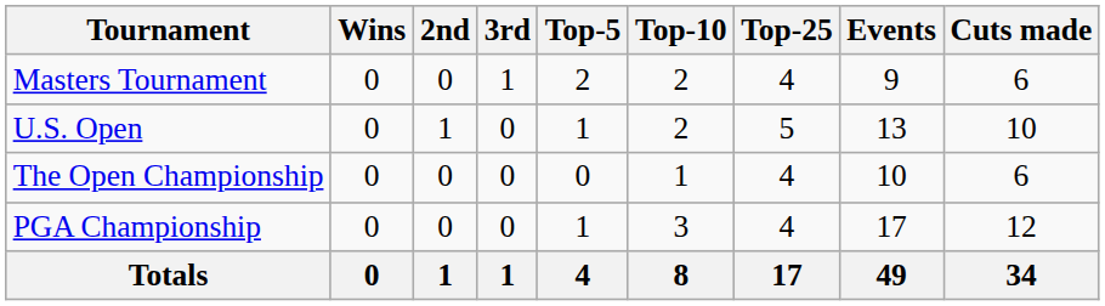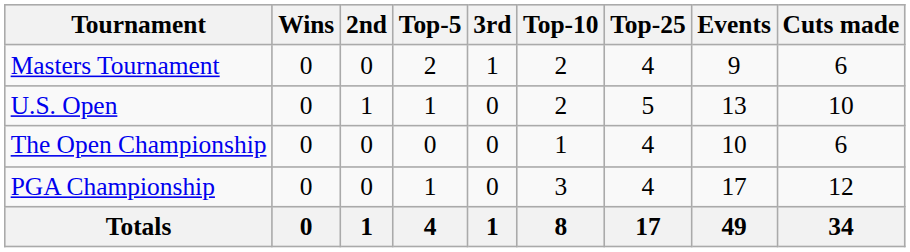columns swapped: 3rd <-> Top-5
